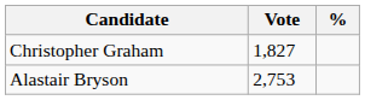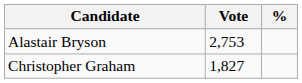rows swapped: Alastair Bryson <-> Christopher Graham
